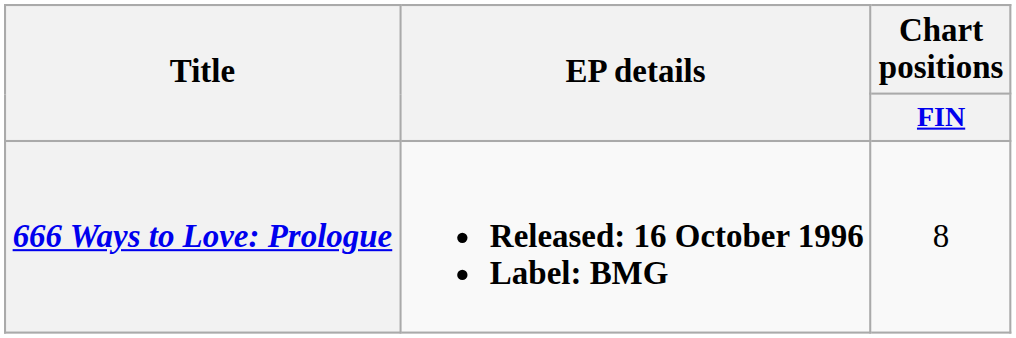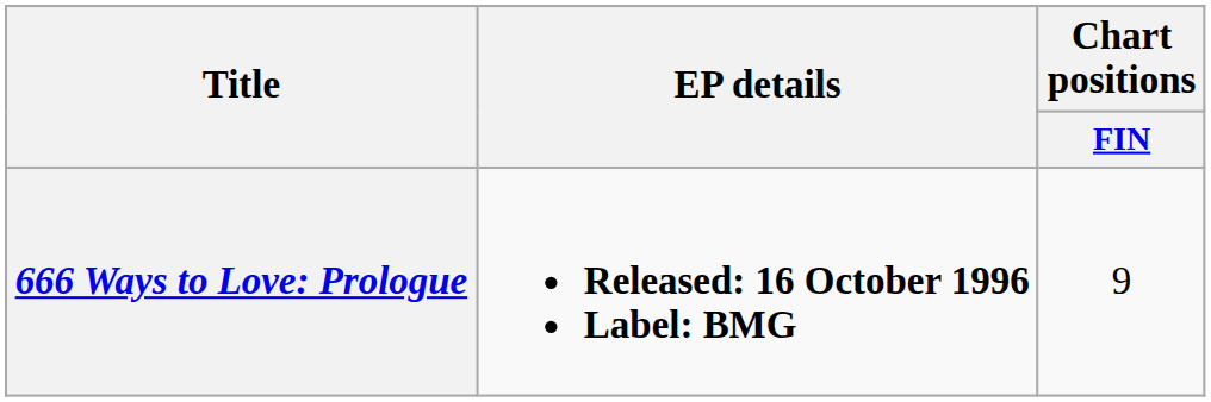666 Ways to Love: Prologue | Chart positions / FIN: 8 -> 9
